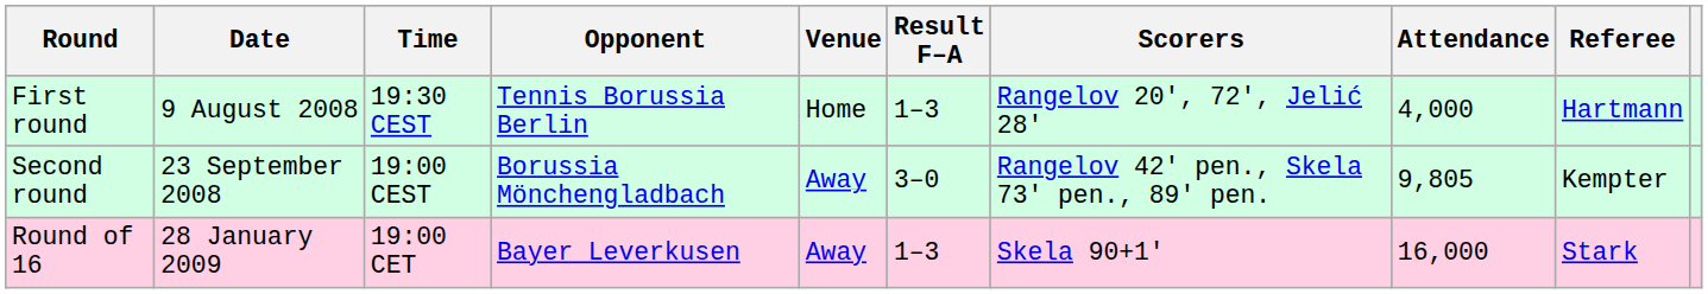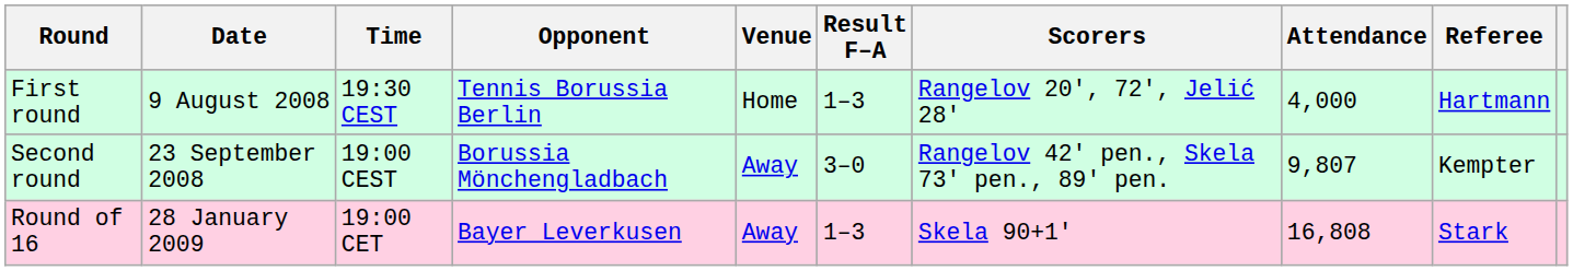Second round | Attendance: 9,805 -> 9,807
Round of 16 | Attendance: 16,000 -> 16,808
